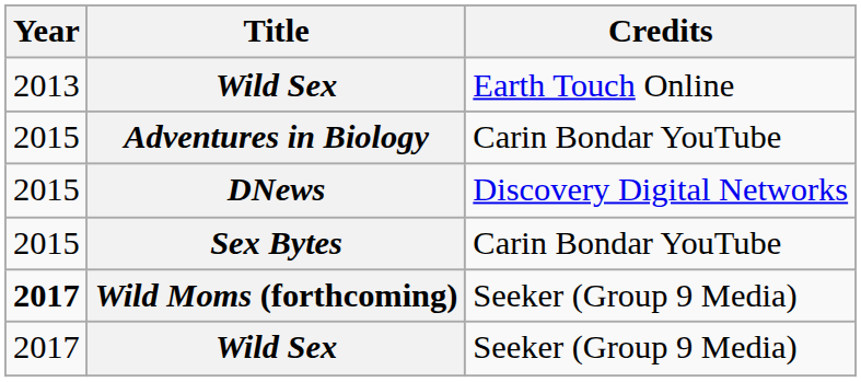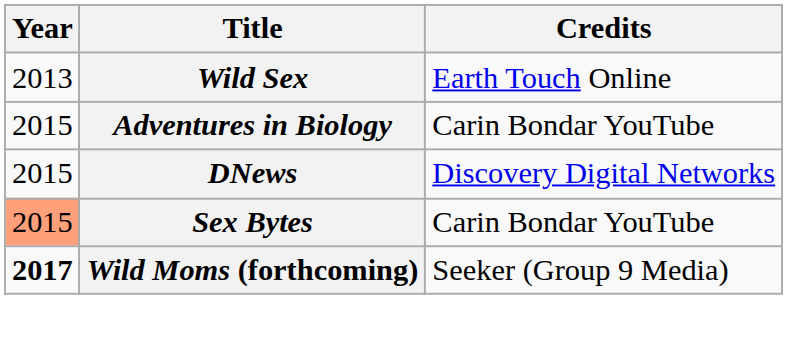Sex Bytes | Year: no background -> lightsalmon background
- row: 2017 | Wild Sex | Seeker (Group 9 Media)
